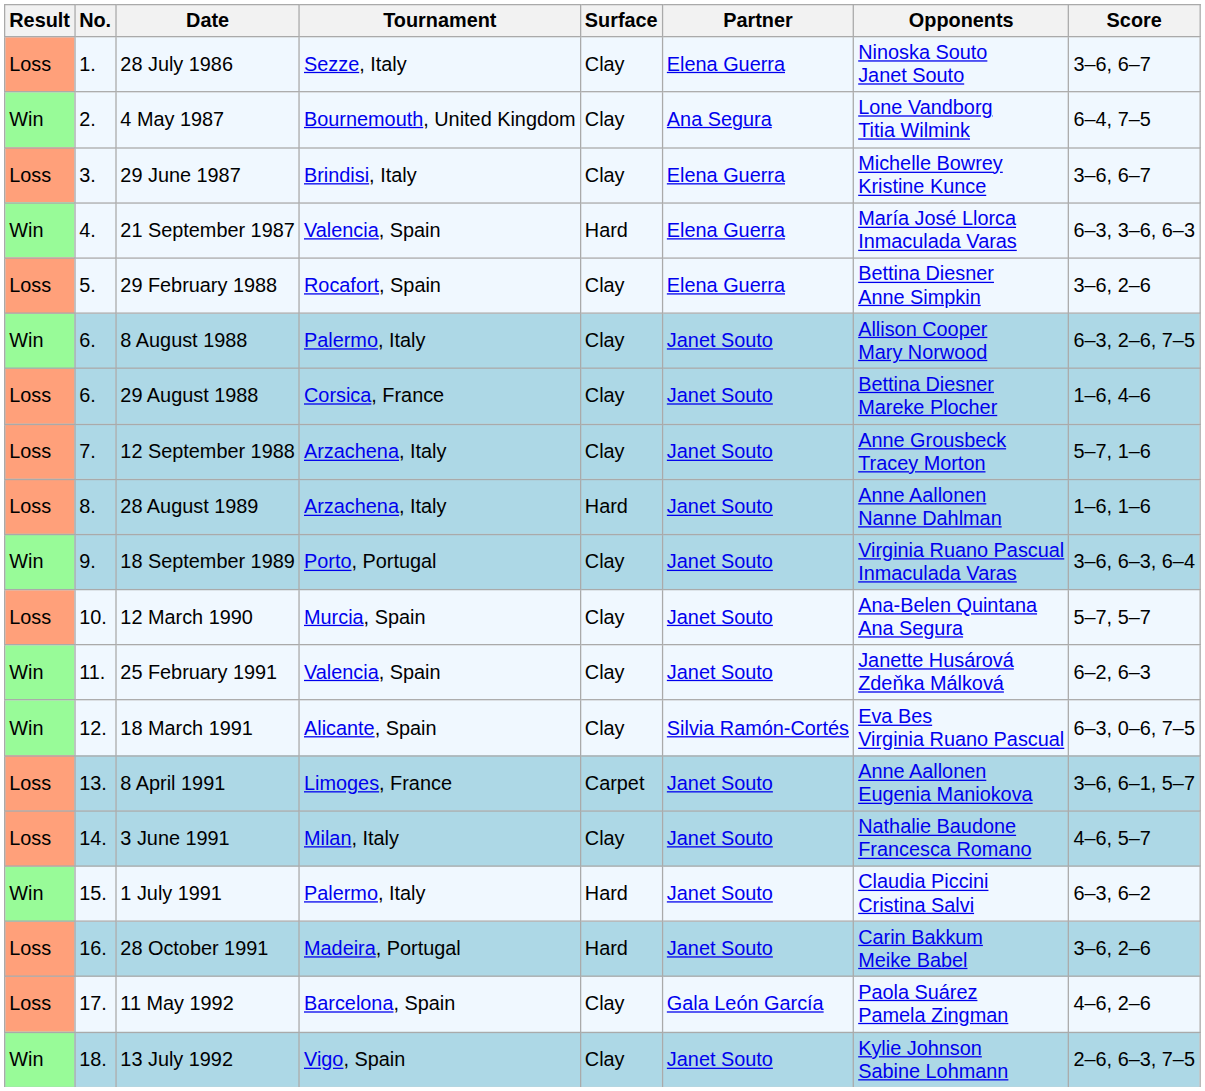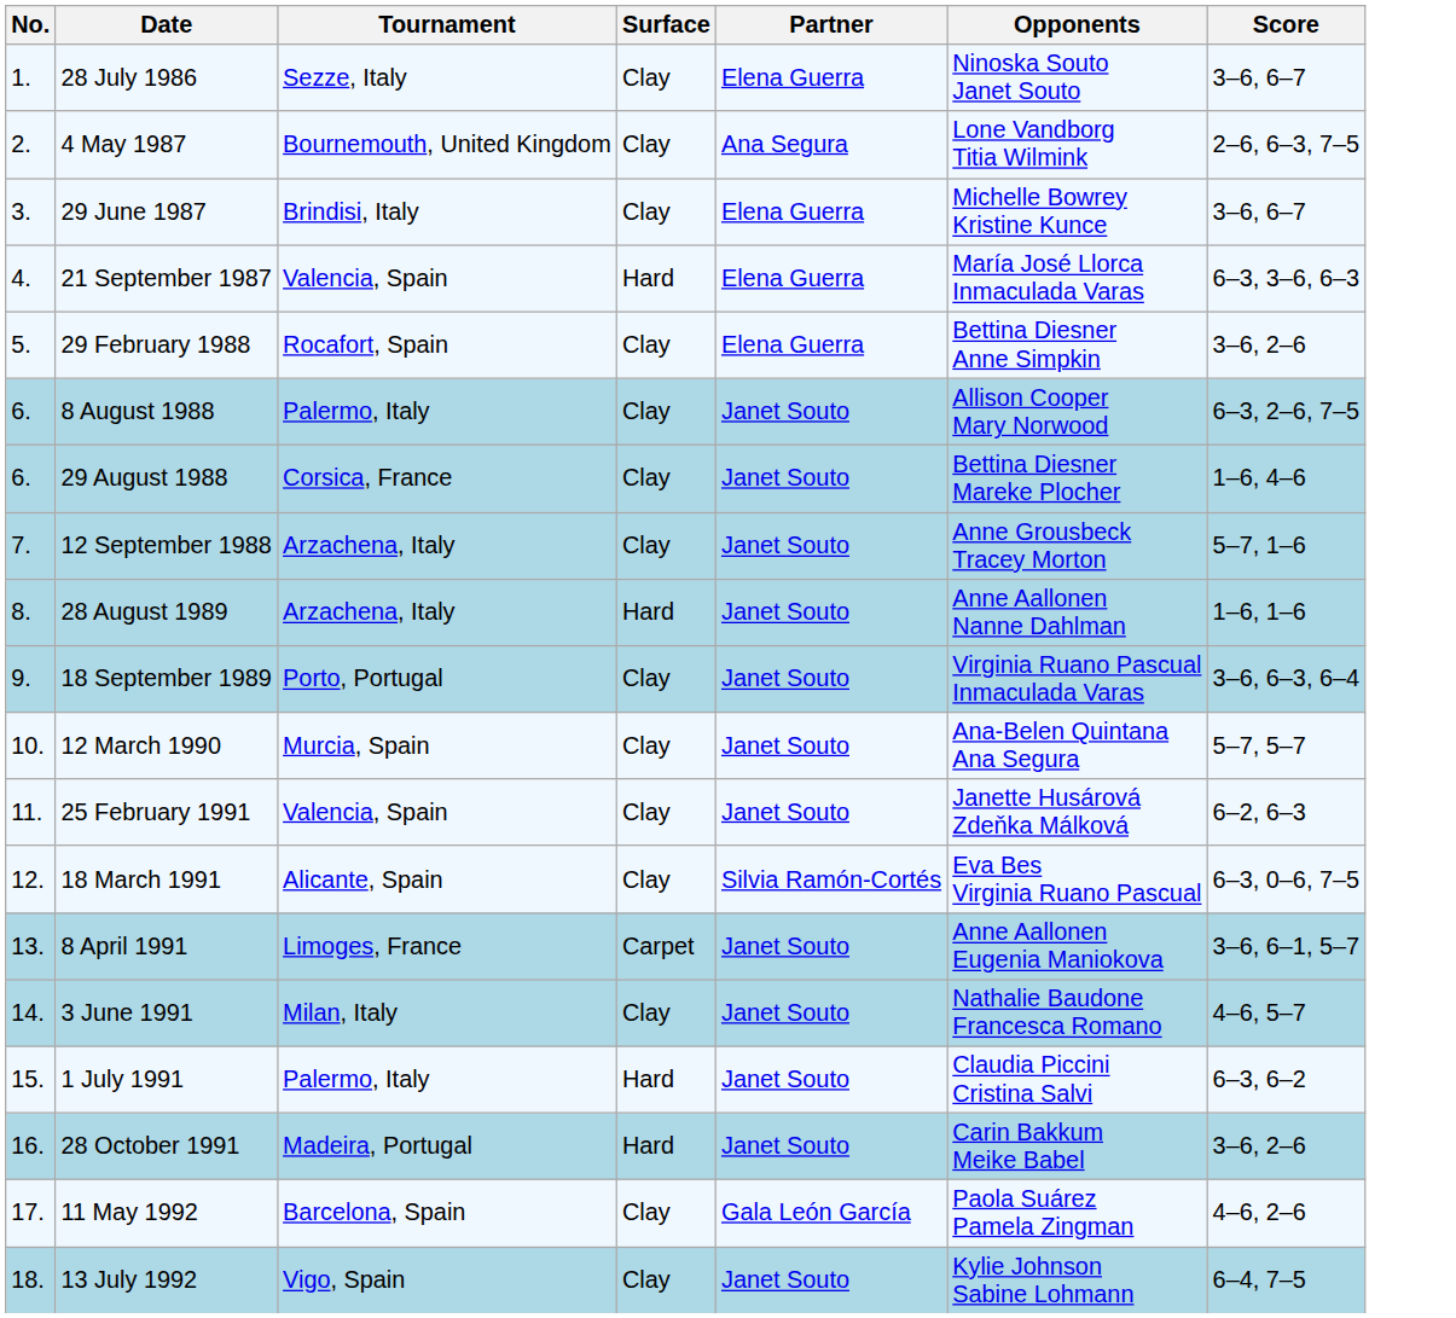- column: Result | Loss | Win | Loss | Win | Loss | Win | Loss | Loss | Loss | Win | Loss | Win | Win | Loss | Loss | Win | Loss | Loss | Win
4 May 1987 | Score: 6–4, 7–5 -> 2–6, 6–3, 7–5
13 July 1992 | Score: 2–6, 6–3, 7–5 -> 6–4, 7–5
